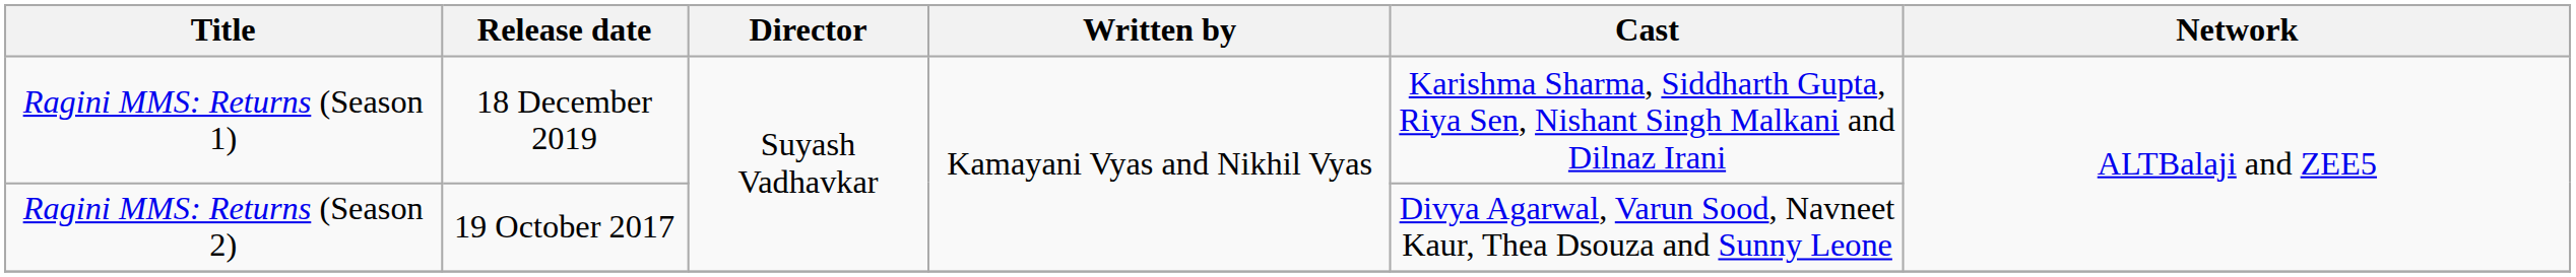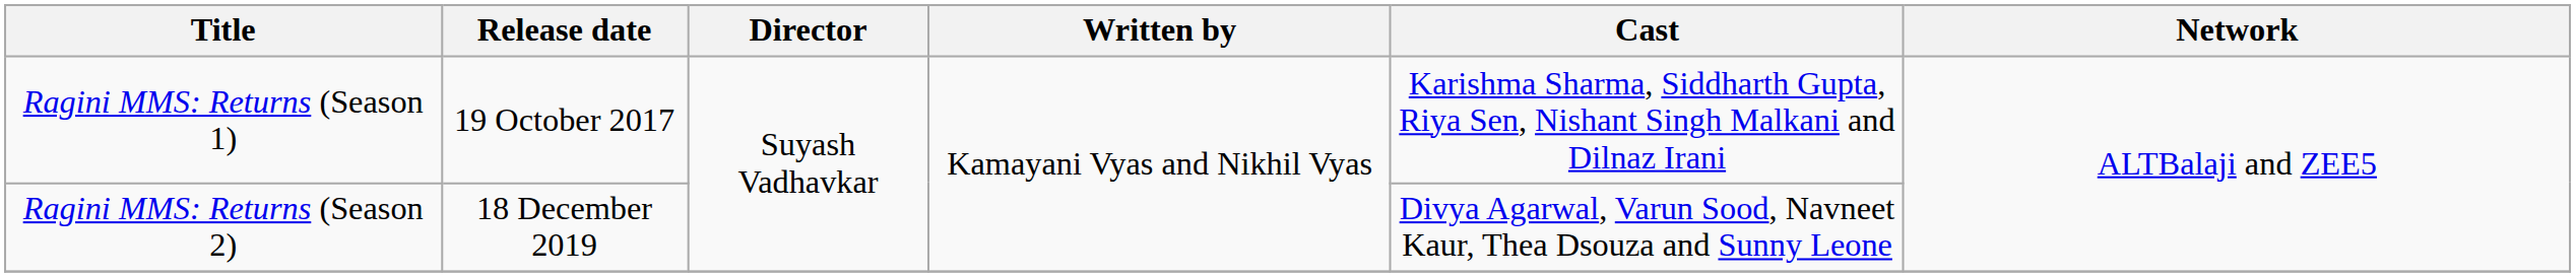Ragini MMS: Returns (Season 1) | Release date: 18 December 2019 -> 19 October 2017
Ragini MMS: Returns (Season 2) | Release date: 19 October 2017 -> 18 December 2019
